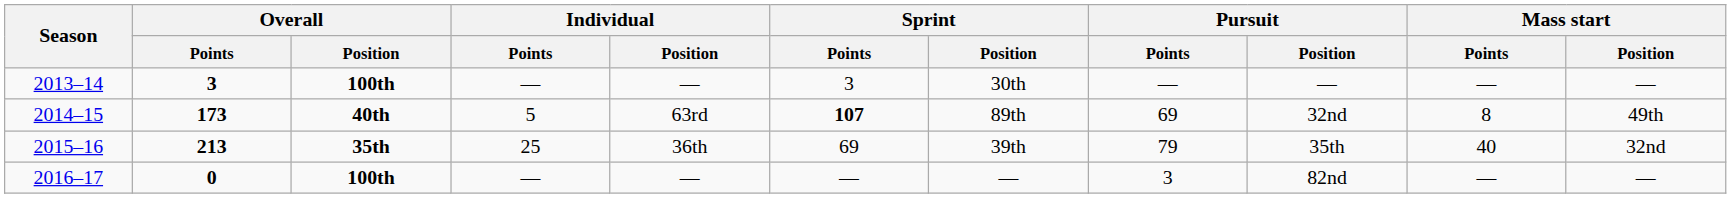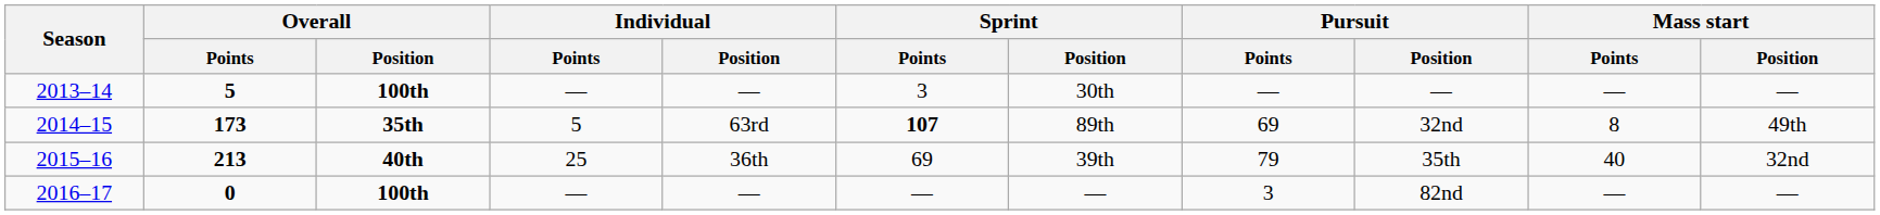2013–14 | Overall / Points: 3 -> 5
2014–15 | Overall / Position: 40th -> 35th
2015–16 | Overall / Position: 35th -> 40th
